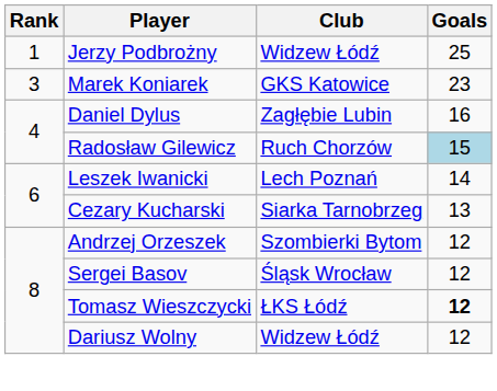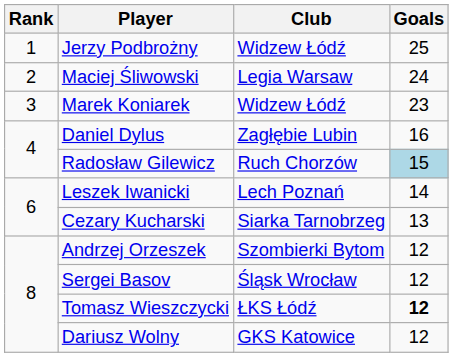+ row: 2 | Maciej Śliwowski | Legia Warsaw | 24
Marek Koniarek | Club: GKS Katowice -> Widzew Łódź
Dariusz Wolny | Club: Widzew Łódź -> GKS Katowice
